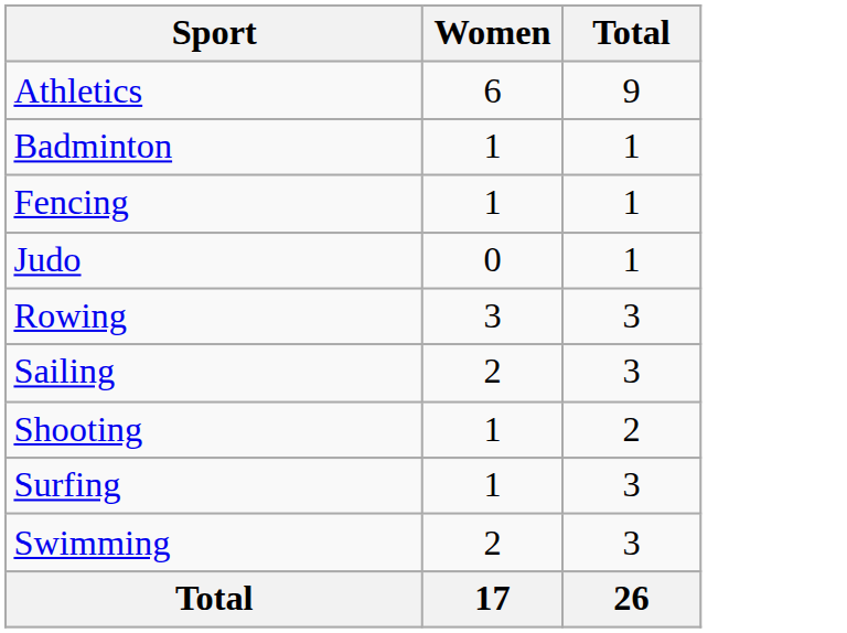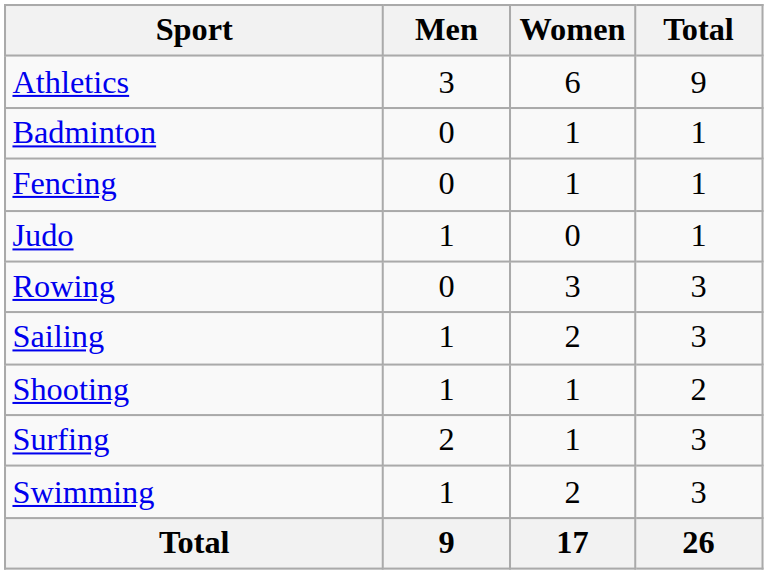+ column: Men | 3 | 0 | 0 | 1 | 0 | 1 | 1 | 2 | 1 | 9
